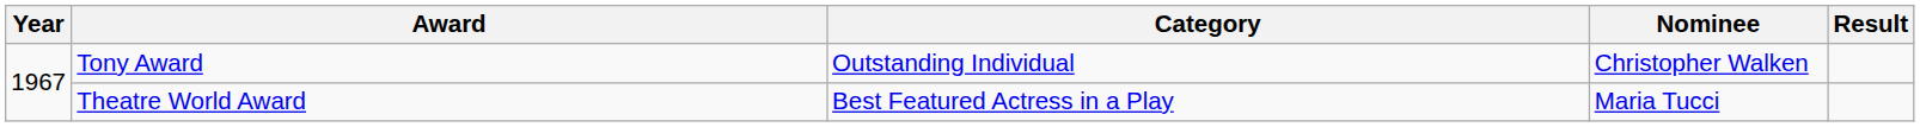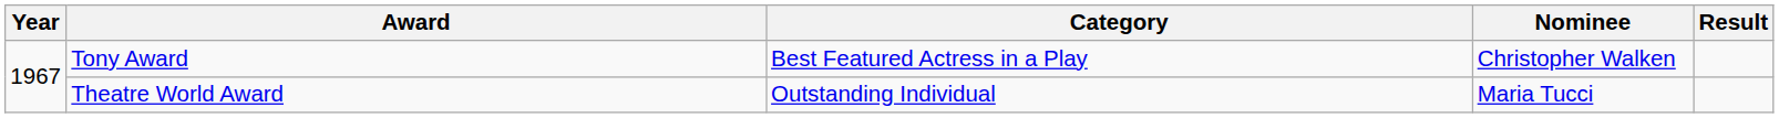Tony Award | Category: Outstanding Individual -> Best Featured Actress in a Play
Theatre World Award | Category: Best Featured Actress in a Play -> Outstanding Individual
